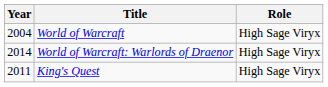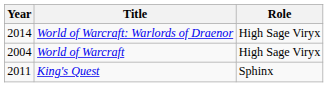rows swapped: World of Warcraft <-> World of Warcraft: Warlords of Draenor
King's Quest | Role: High Sage Viryx -> Sphinx
